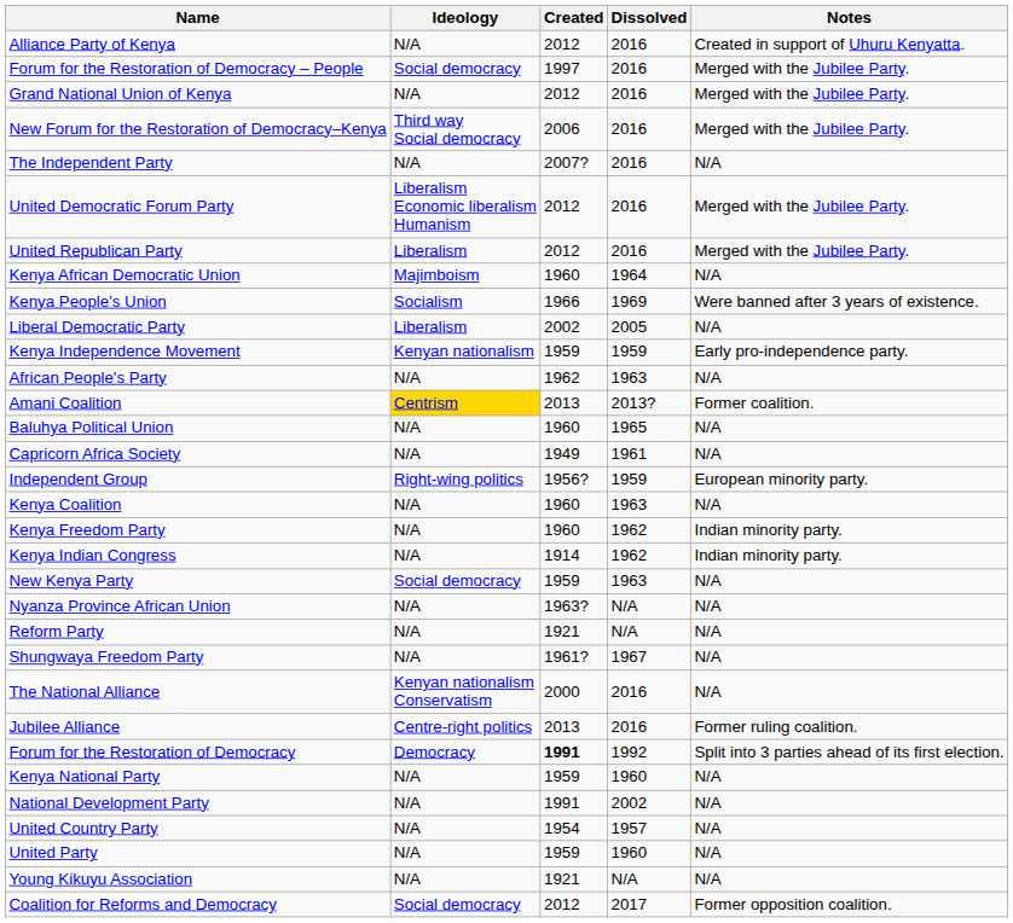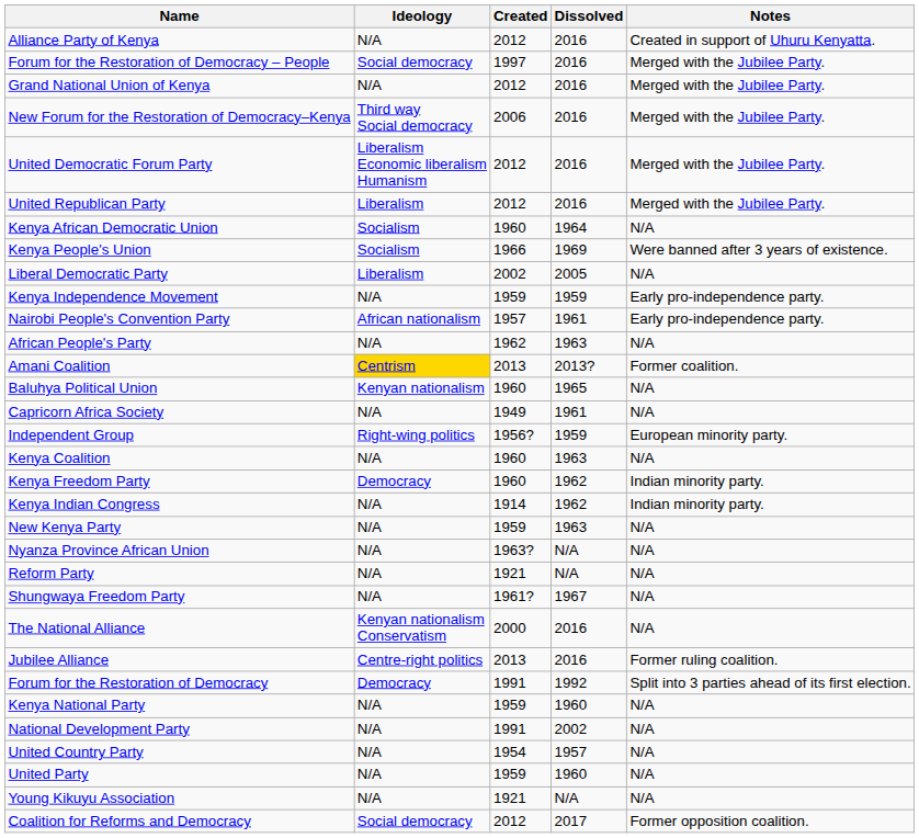- row: The Independent Party | N/A | 2007? | 2016 | N/A
Kenya African Democratic Union | Ideology: Majimboism -> Socialism
Kenya Independence Movement | Ideology: Kenyan nationalism -> N/A
+ row: Nairobi People's Convention Party | African nationalism | 1957 | 1961 | Early pro-independence party.
Baluhya Political Union | Ideology: N/A -> Kenyan nationalism
Kenya Freedom Party | Ideology: N/A -> Democracy
New Kenya Party | Ideology: Social democracy -> N/A
Forum for the Restoration of Democracy | Created: bold -> normal
